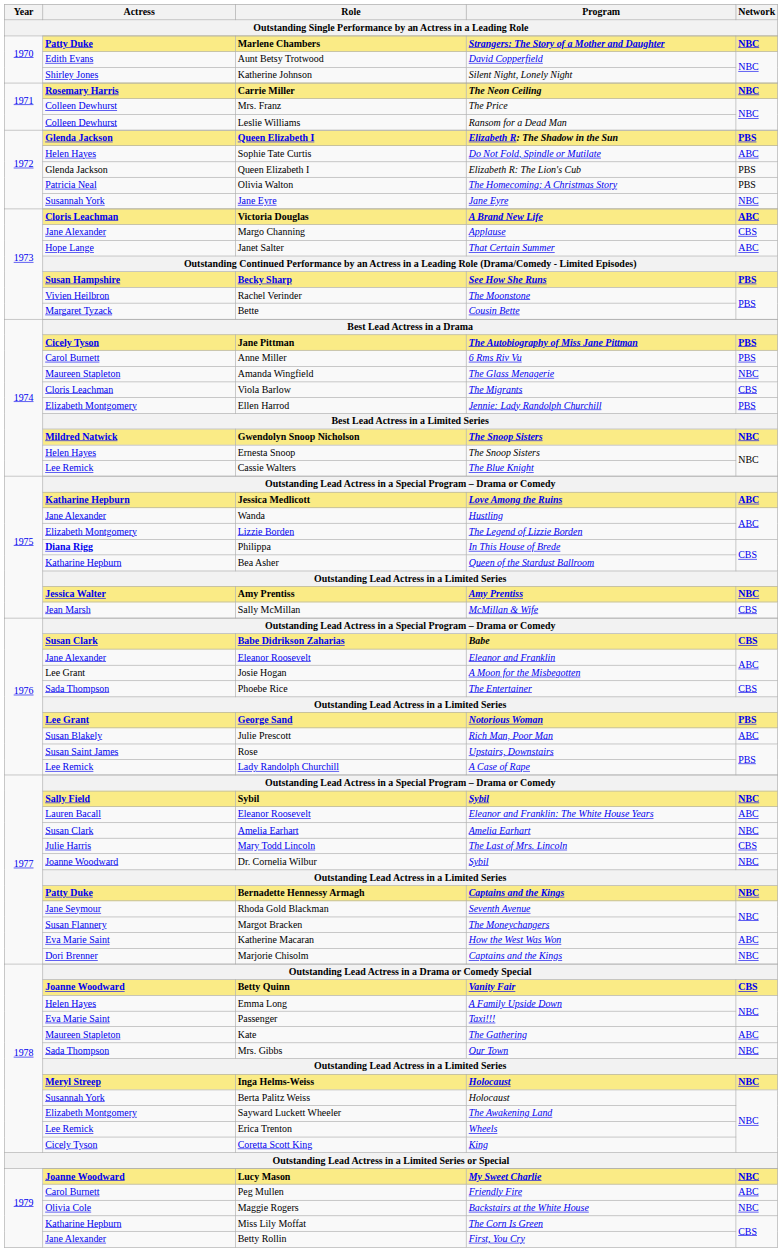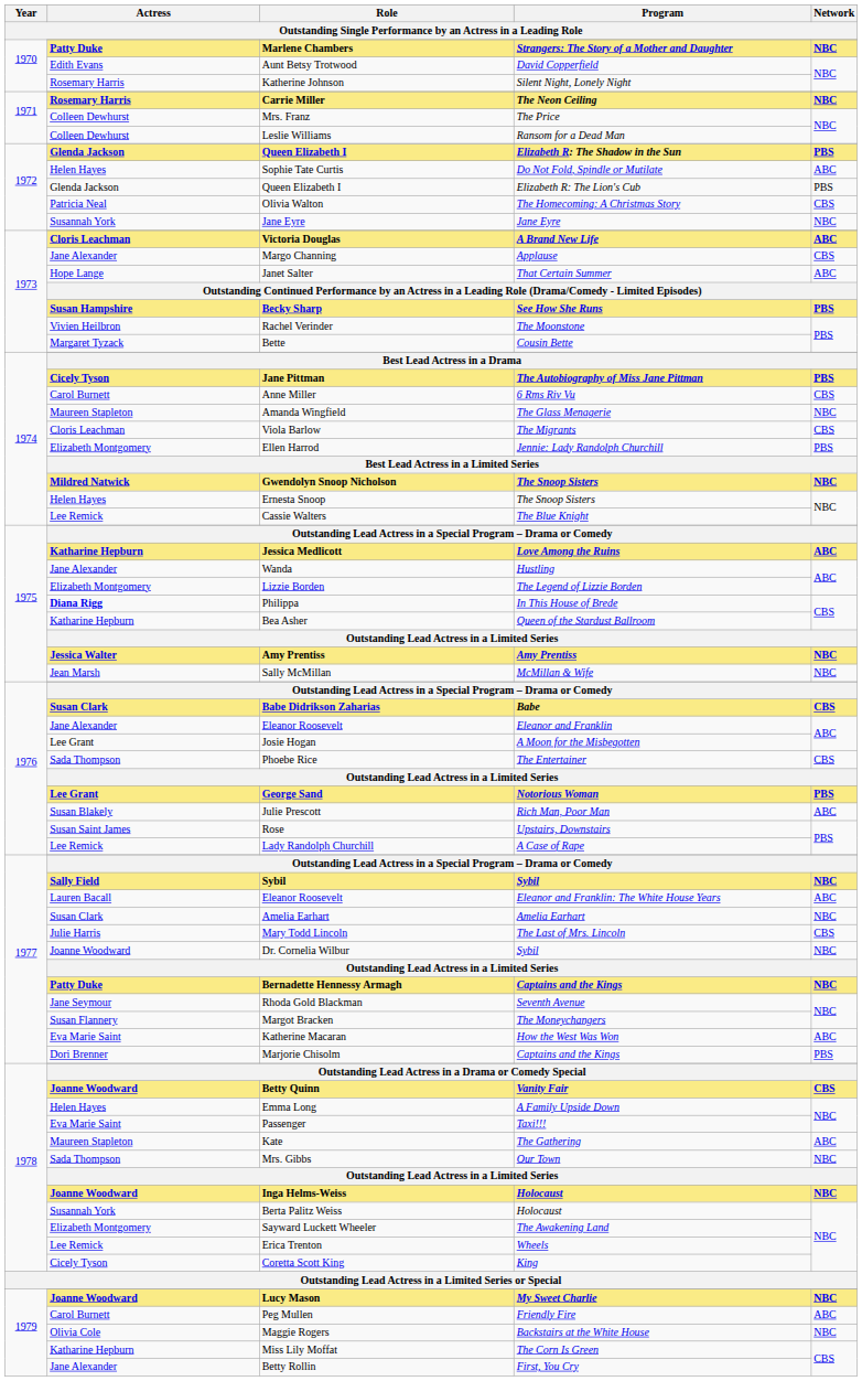Katherine Johnson | Actress: Shirley Jones -> Rosemary Harris
Olivia Walton | Network: PBS -> CBS
Anne Miller | Network: PBS -> CBS
Sally McMillan | Network: CBS -> NBC
Marjorie Chisolm | Network: NBC -> PBS
Inga Helms-Weiss | Actress: Meryl Streep -> Joanne Woodward
